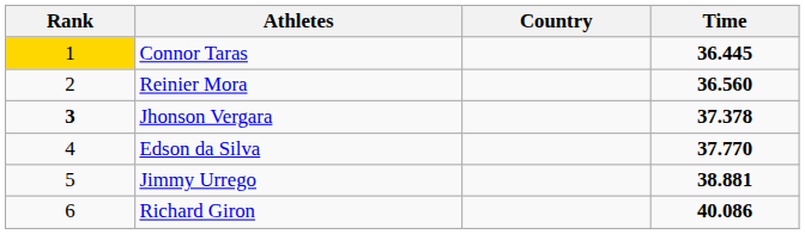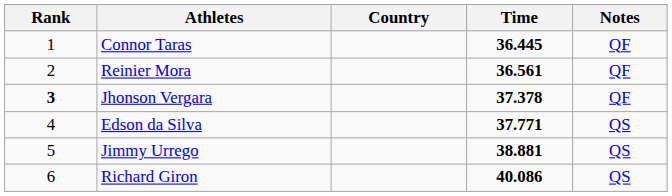+ column: Notes | QF | QF | QF | QS | QS | QS
Connor Taras | Rank: gold background -> no background
Reinier Mora | Time: 36.560 -> 36.561
Edson da Silva | Time: 37.770 -> 37.771
